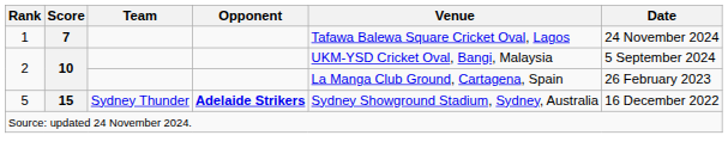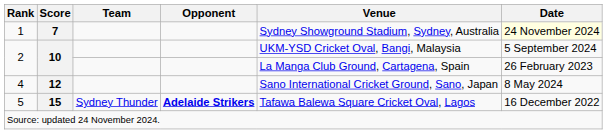1 | Venue: Tafawa Balewa Square Cricket Oval, Lagos -> Sydney Showground Stadium, Sydney, Australia
1 | Date: no background -> lightyellow background
+ row: 4 | 12 | Sano International Cricket Ground, Sano, Japan | 8 May 2024
5 | Venue: Sydney Showground Stadium, Sydney, Australia -> Tafawa Balewa Square Cricket Oval, Lagos
